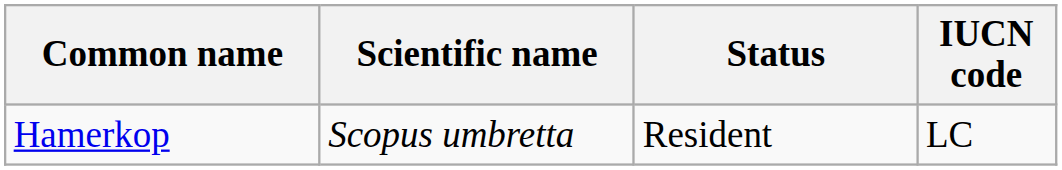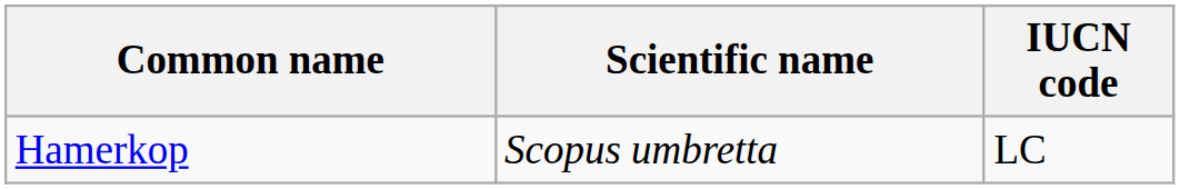- column: Status | Resident
